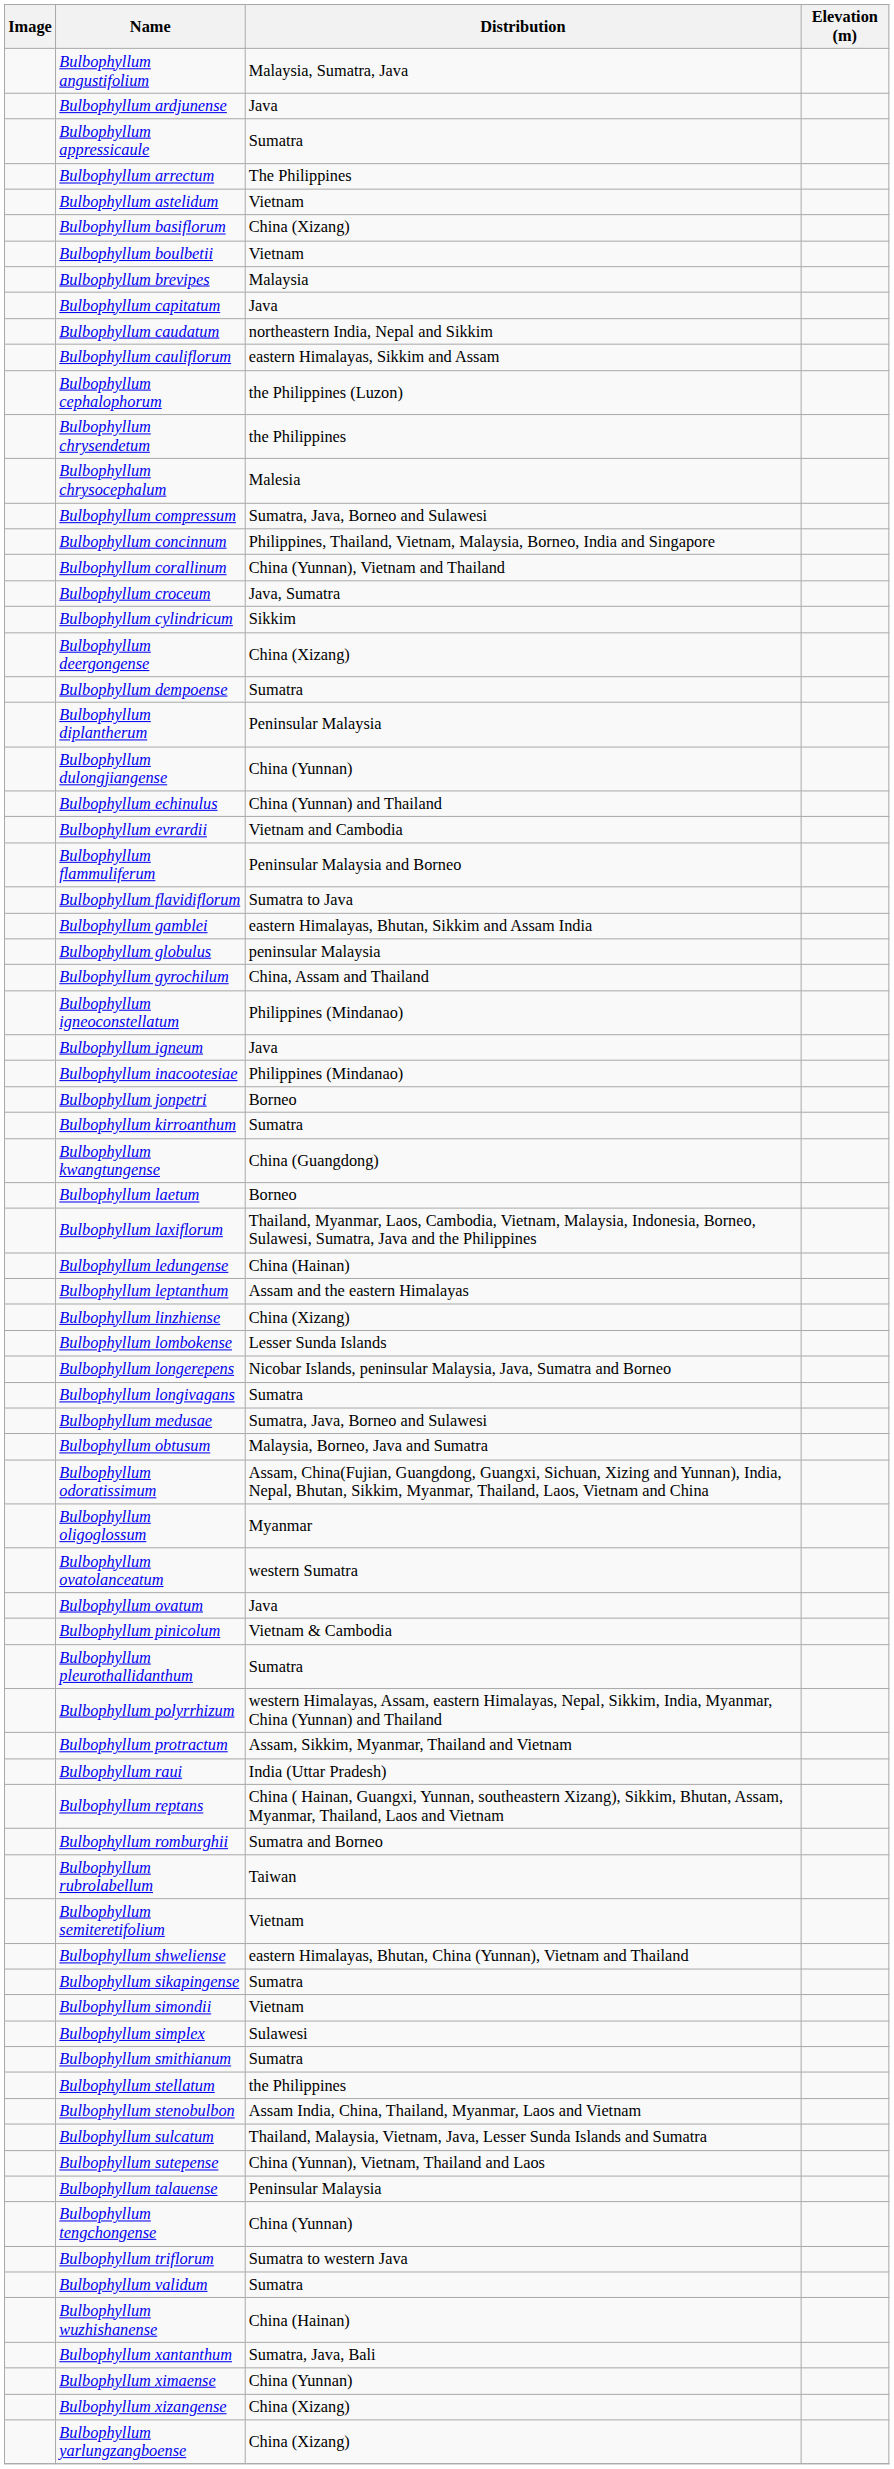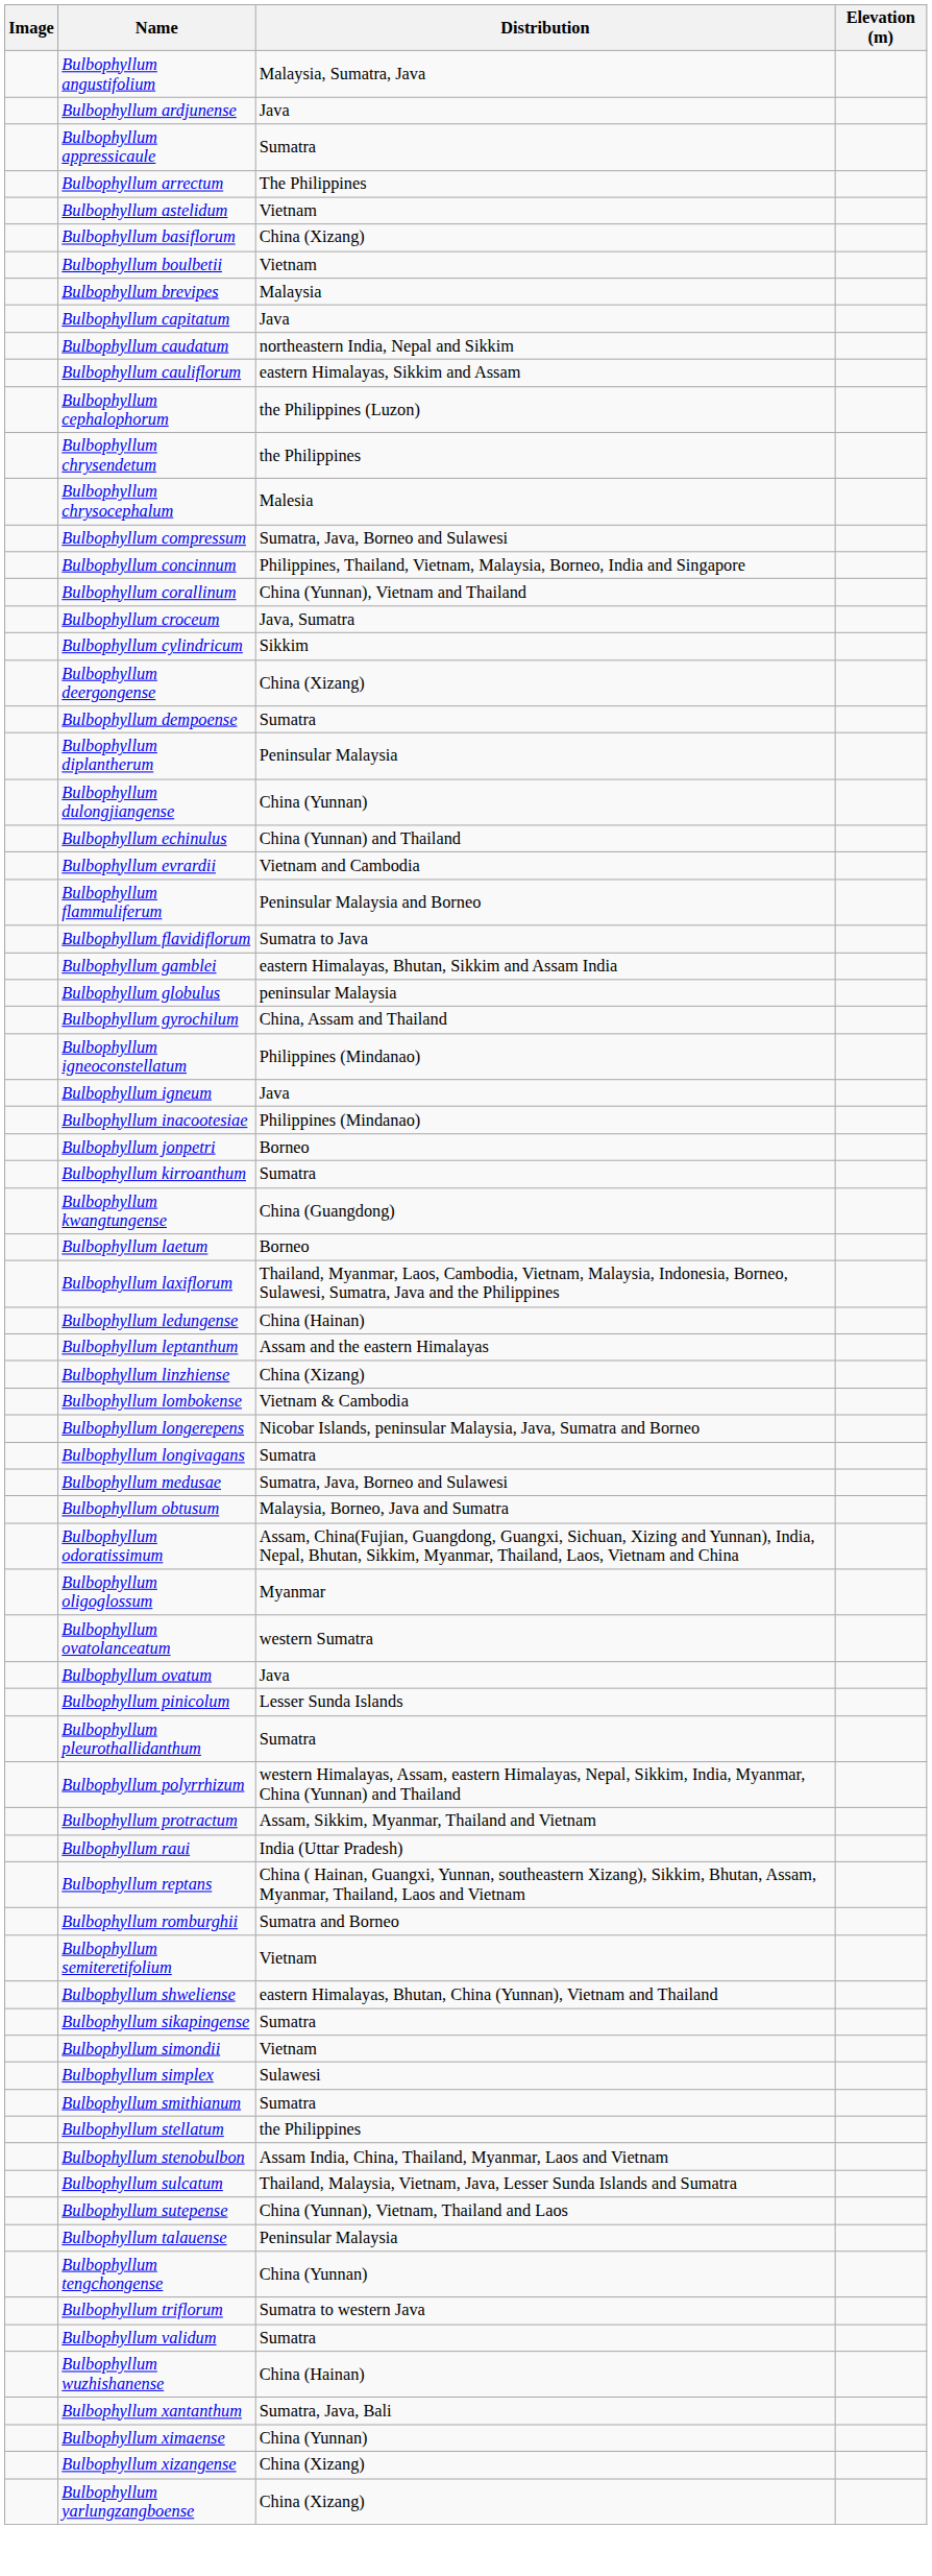Bulbophyllum lombokense | Distribution: Lesser Sunda Islands -> Vietnam & Cambodia
Bulbophyllum pinicolum | Distribution: Vietnam & Cambodia -> Lesser Sunda Islands
- row: Bulbophyllum rubrolabellum | Taiwan
